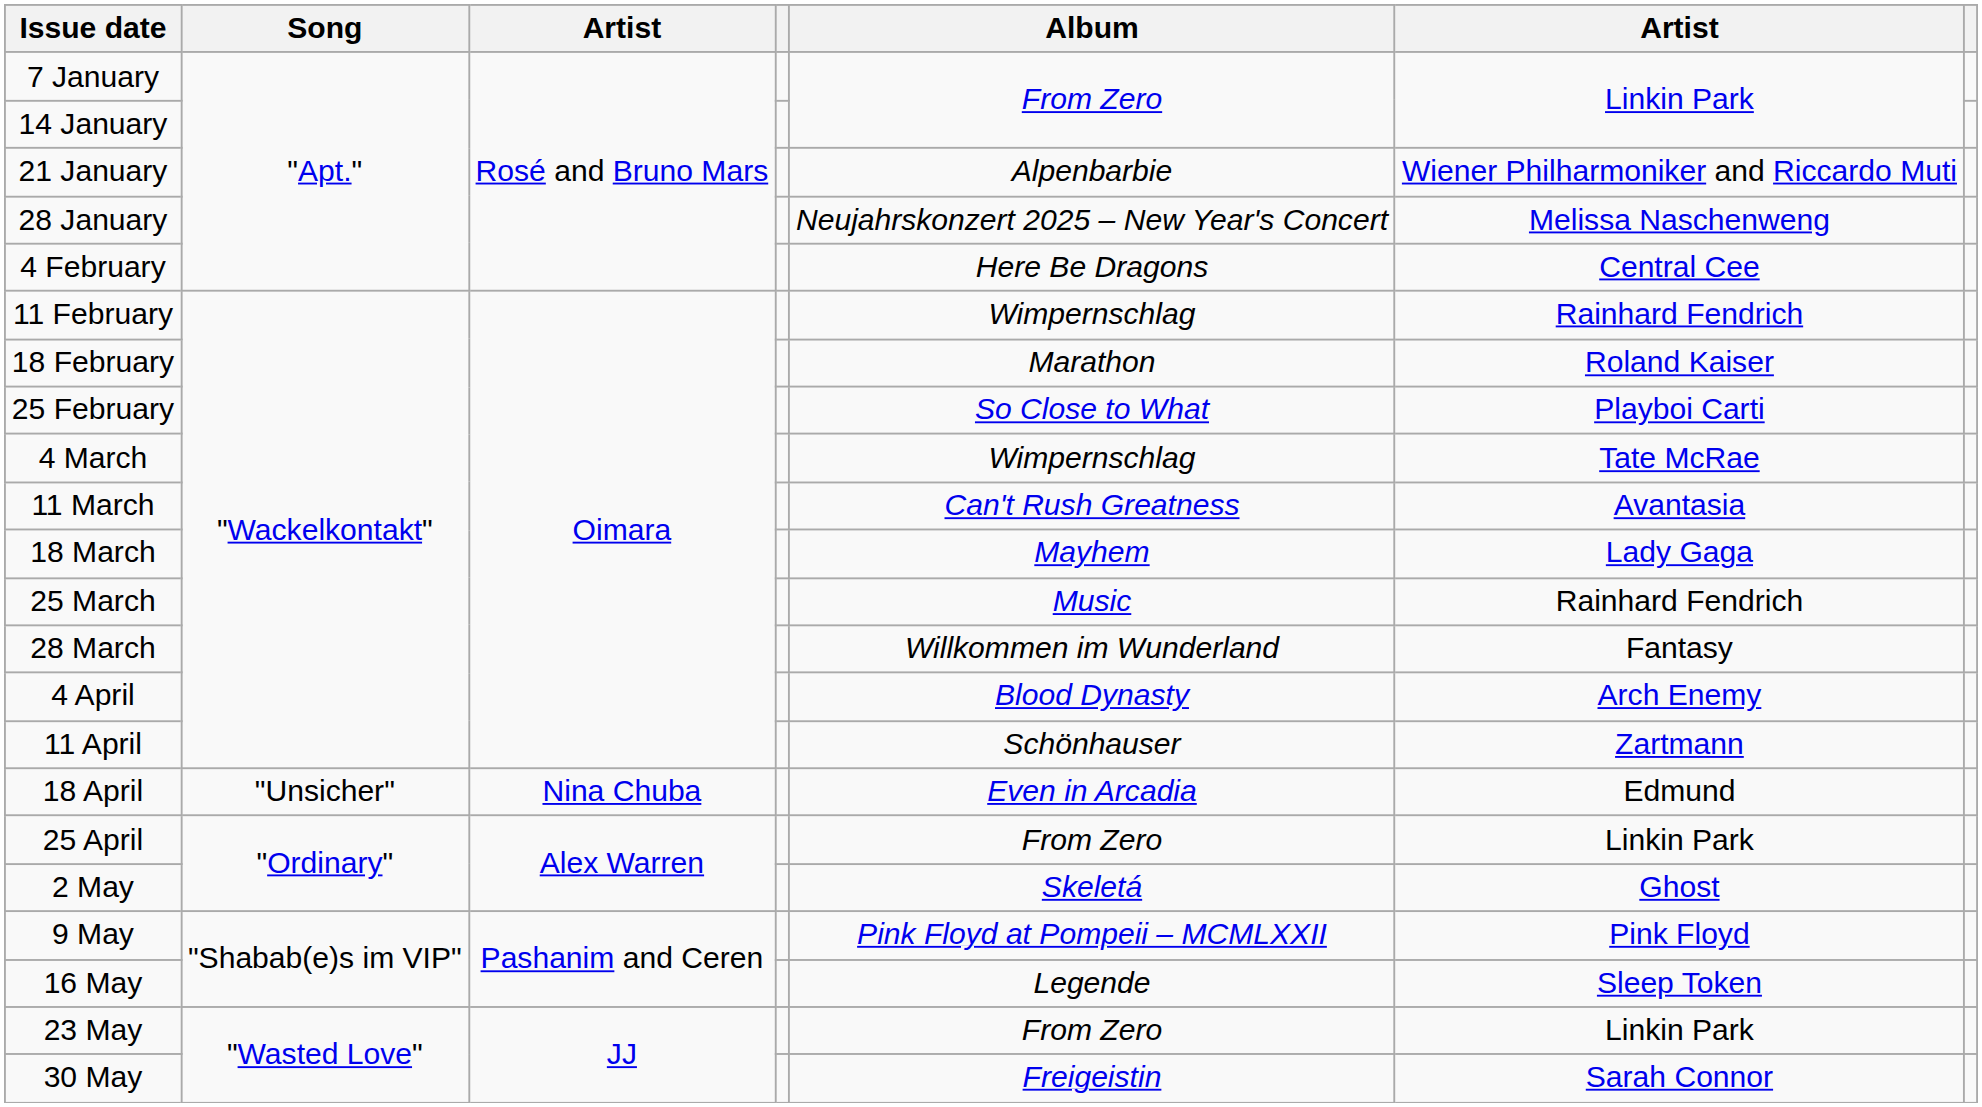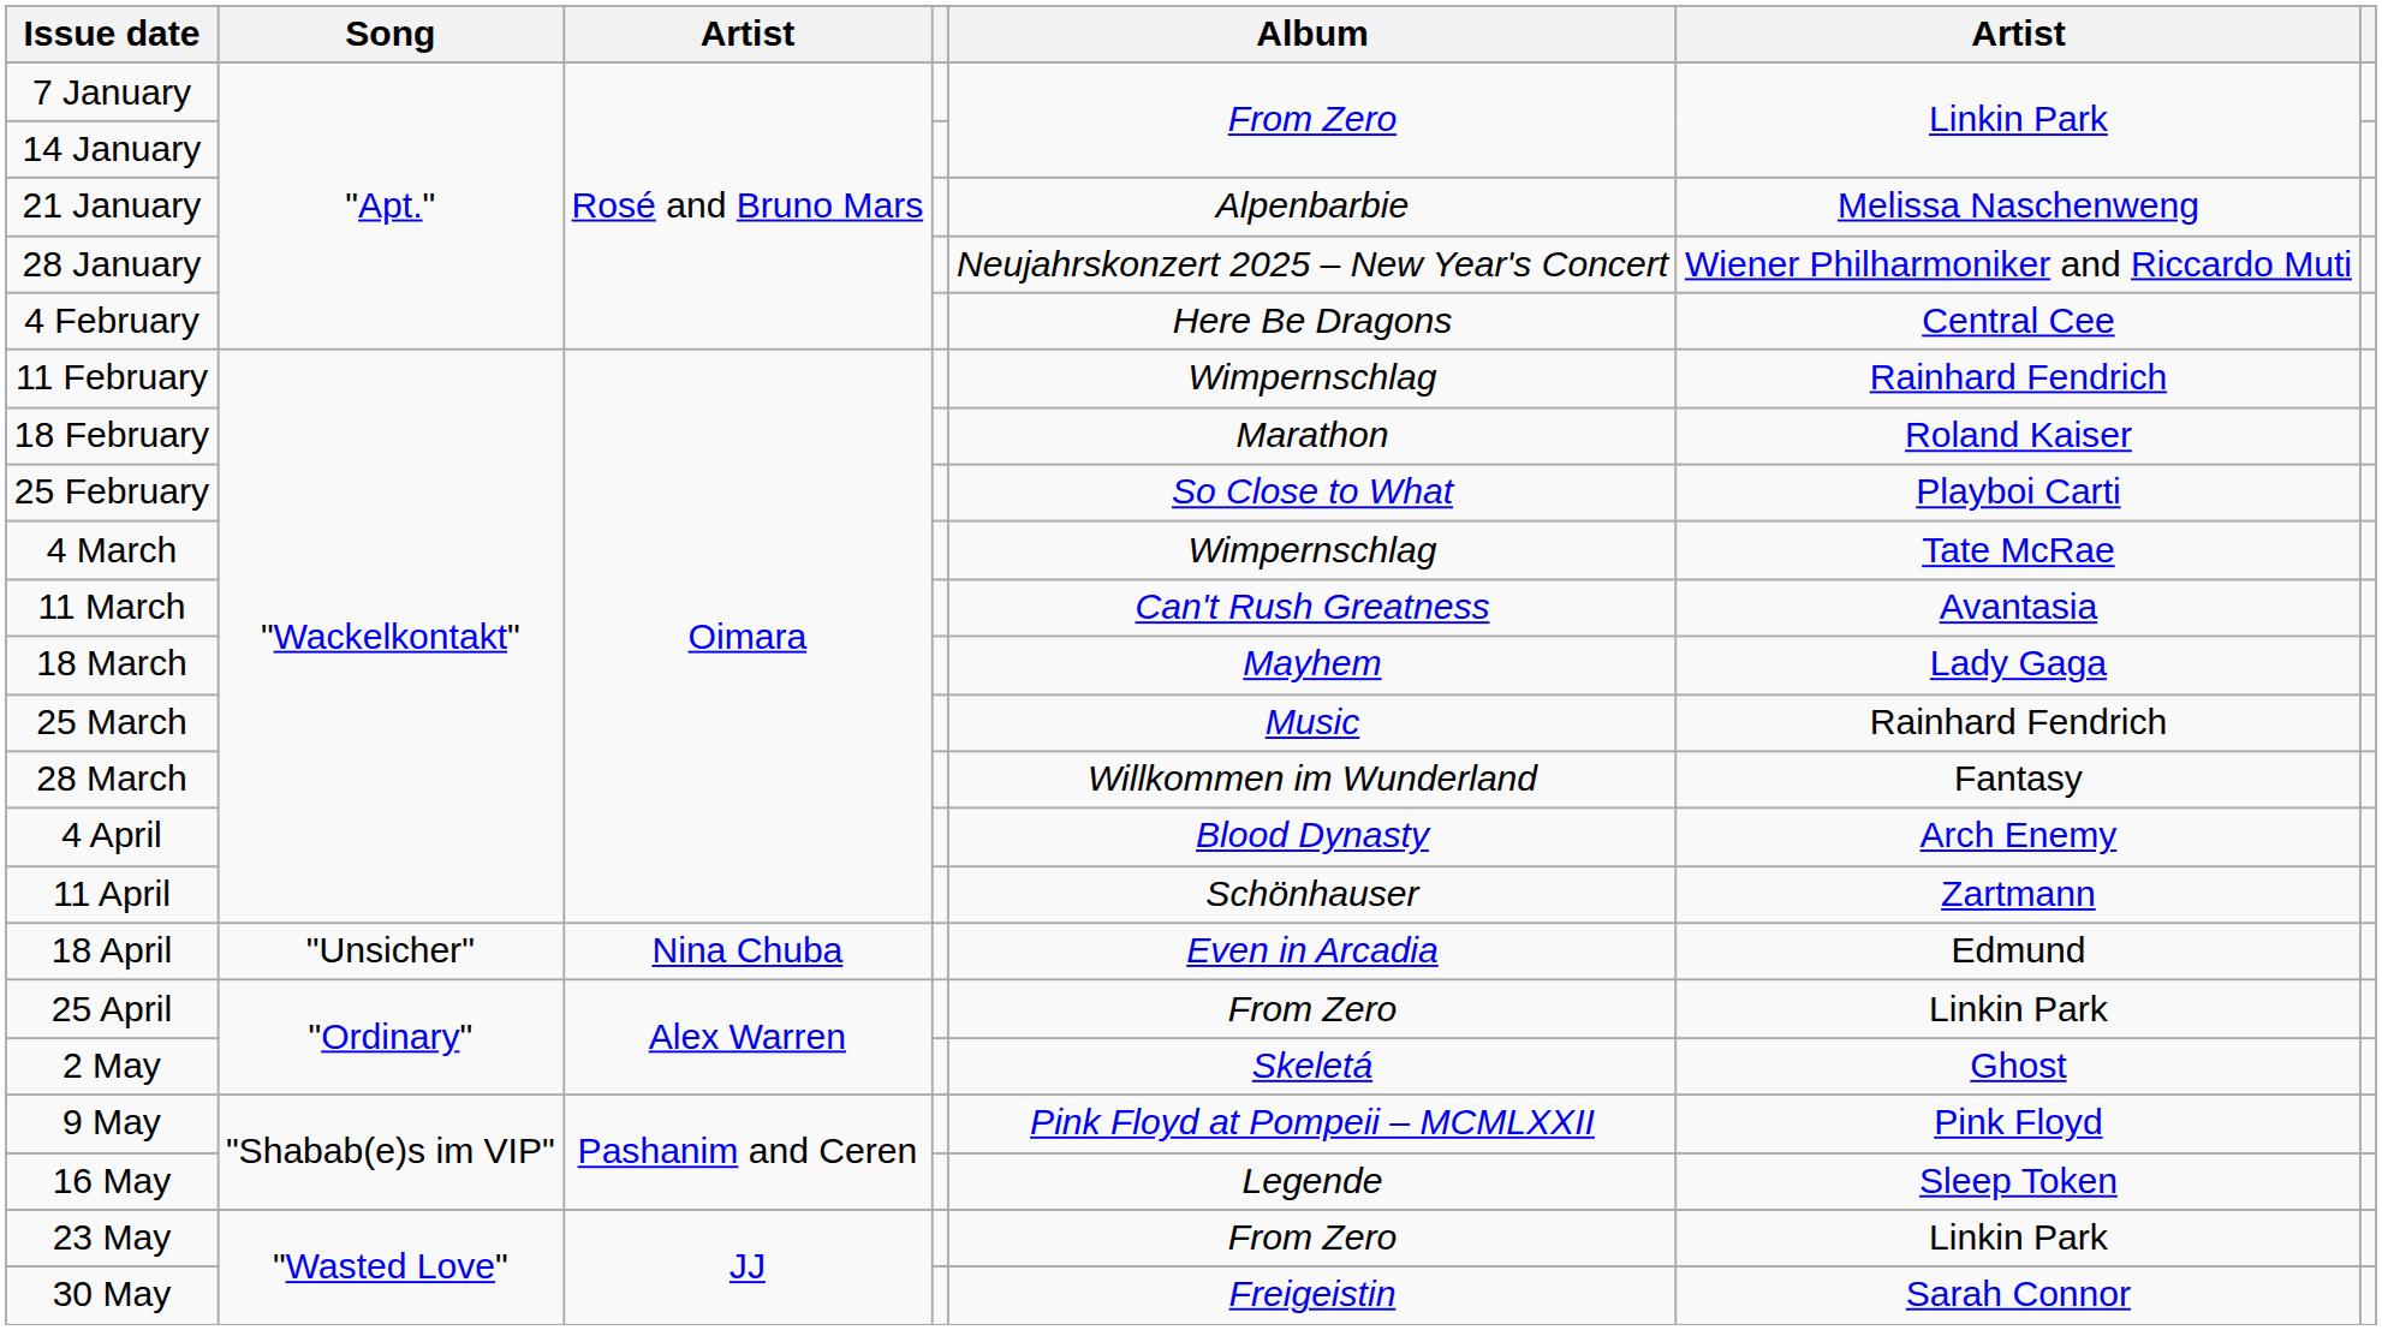21 January | column 6: Wiener Philharmoniker and Riccardo Muti -> Melissa Naschenweng
28 January | column 6: Melissa Naschenweng -> Wiener Philharmoniker and Riccardo Muti
